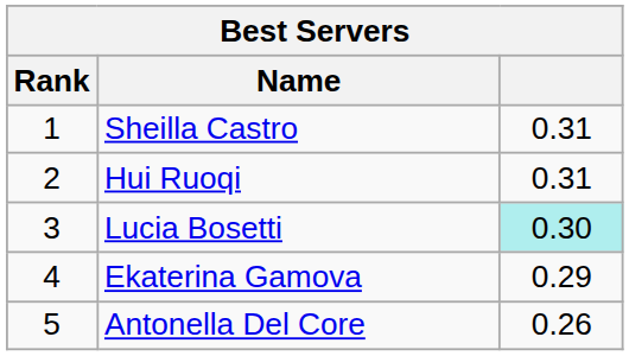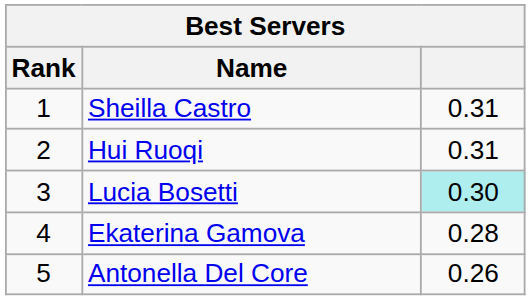Ekaterina Gamova | column 3: 0.29 -> 0.28
